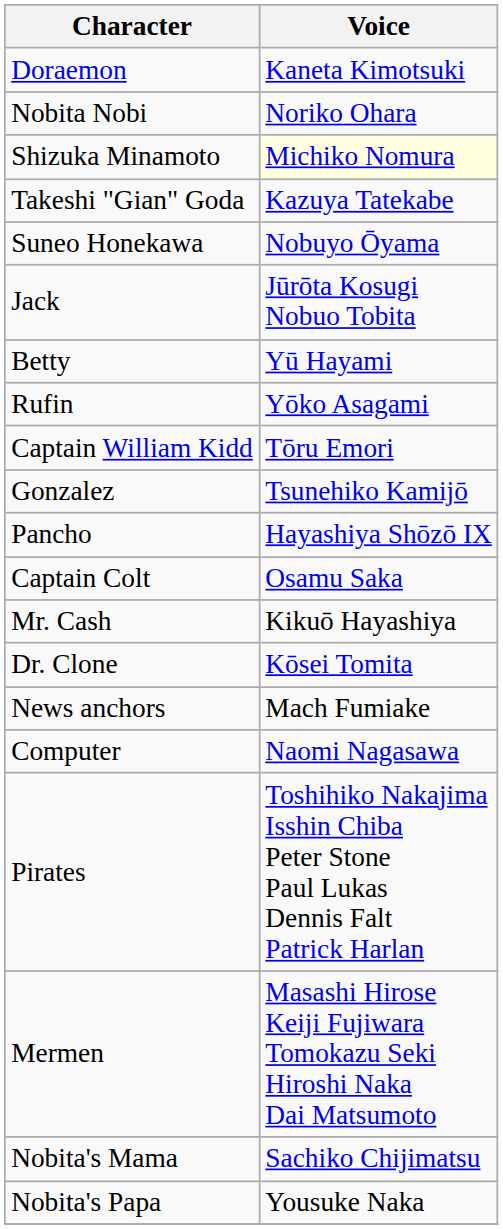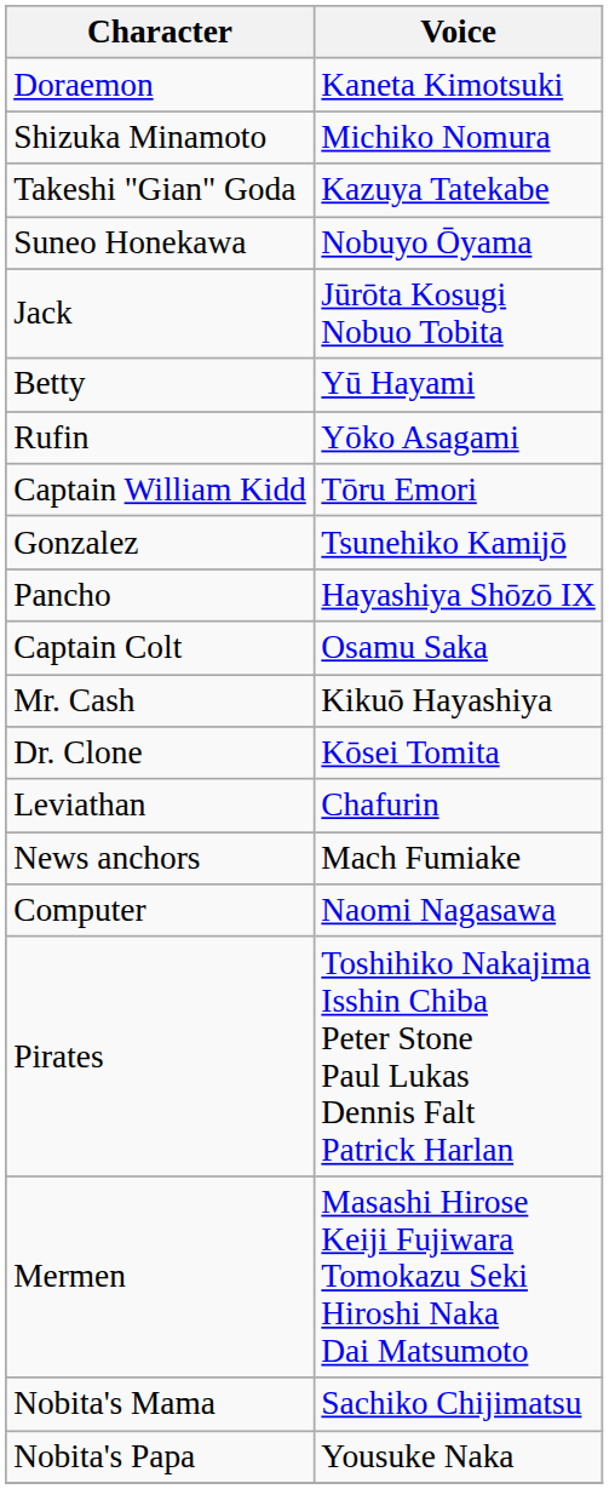- row: Nobita Nobi | Noriko Ohara
Shizuka Minamoto | Voice: lightyellow background -> no background
+ row: Leviathan | Chafurin
